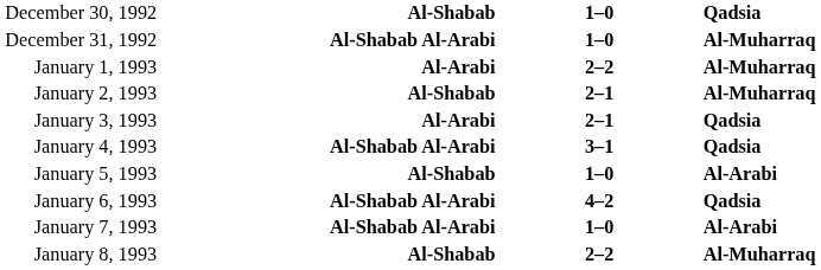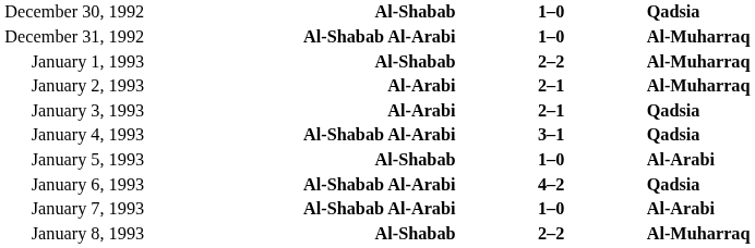January 1, 1993 | column 2: Al-Arabi -> Al-Shabab
January 2, 1993 | column 2: Al-Shabab -> Al-Arabi
